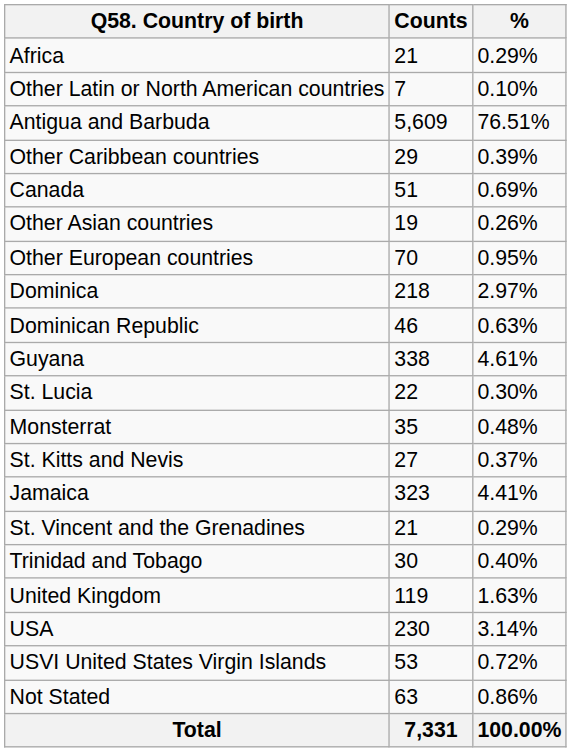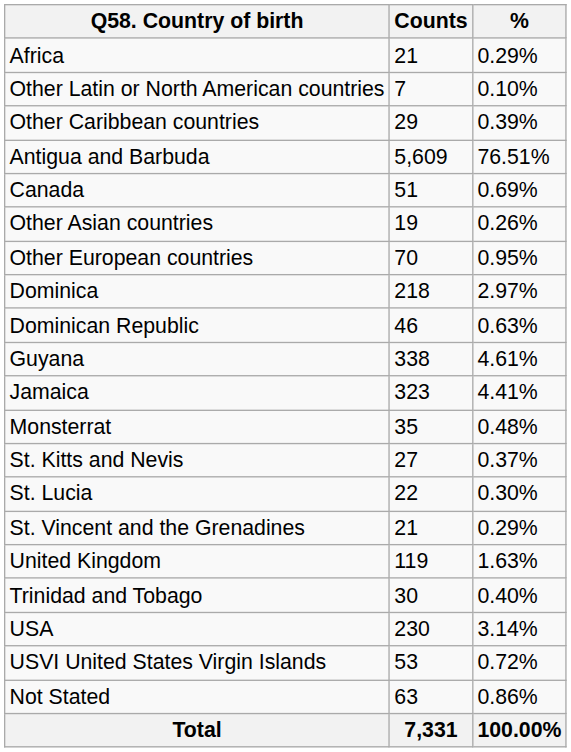rows swapped: Antigua and Barbuda <-> Other Caribbean countries
rows swapped: Jamaica <-> St. Lucia
rows swapped: Trinidad and Tobago <-> United Kingdom
